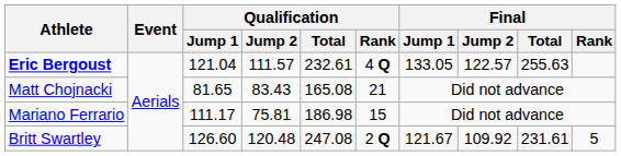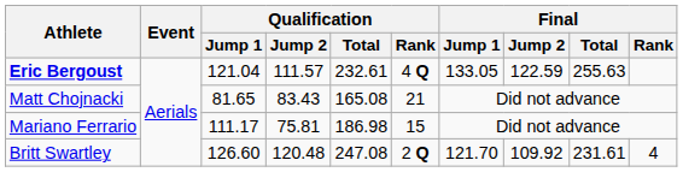Eric Bergoust | Final / Jump 2: 122.57 -> 122.59
Britt Swartley | Final / Jump 1: 121.67 -> 121.70
Britt Swartley | Final / Rank: 5 -> 4
